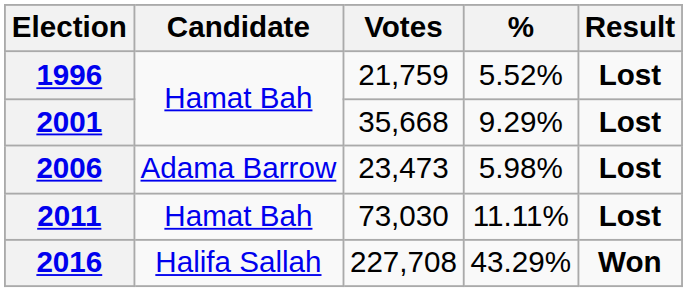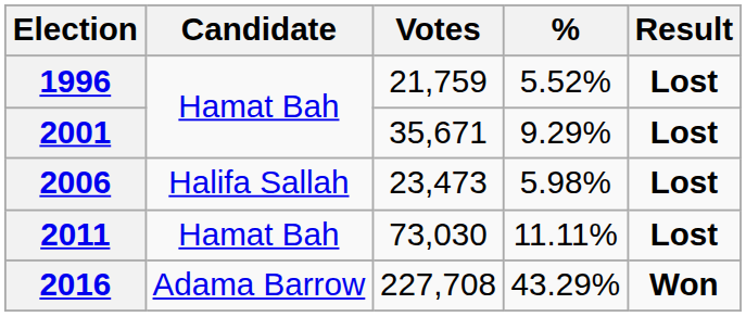2001 | Votes: 35,668 -> 35,671
2006 | Candidate: Adama Barrow -> Halifa Sallah
2016 | Candidate: Halifa Sallah -> Adama Barrow
